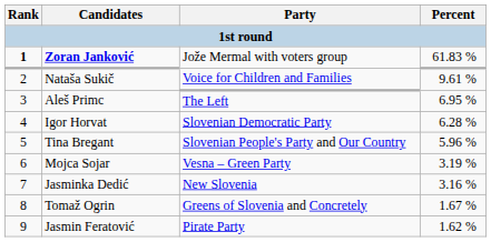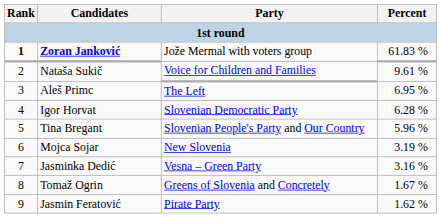Mojca Sojar | Party: Vesna – Green Party -> New Slovenia
Jasminka Dedić | Party: New Slovenia -> Vesna – Green Party
